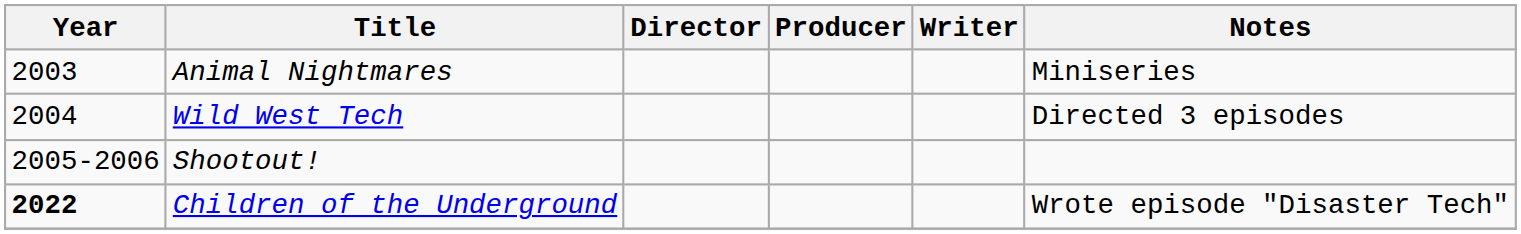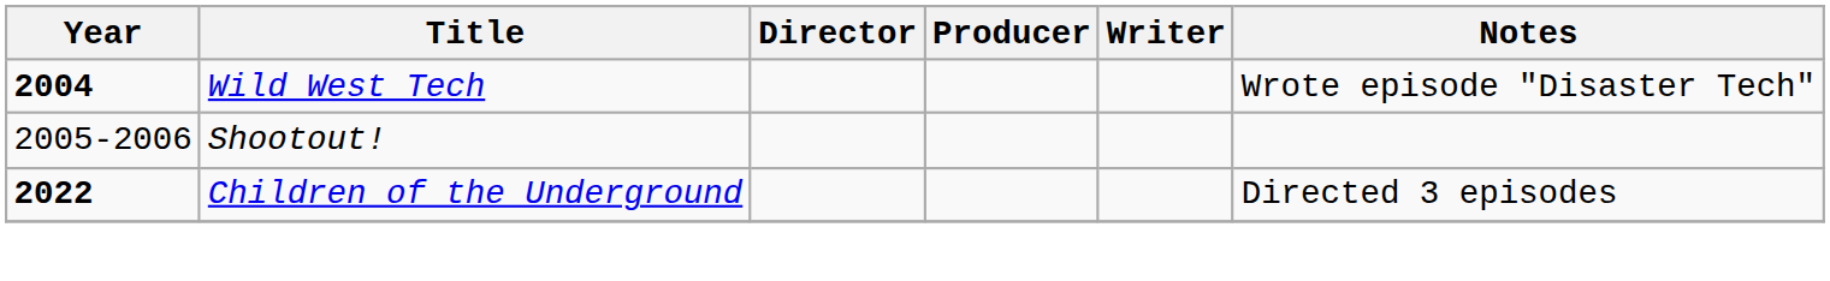- row: 2003 | Animal Nightmares | Miniseries
Wild West Tech | Year: normal -> bold
Wild West Tech | Notes: Directed 3 episodes -> Wrote episode "Disaster Tech"
Children of the Underground | Notes: Wrote episode "Disaster Tech" -> Directed 3 episodes
